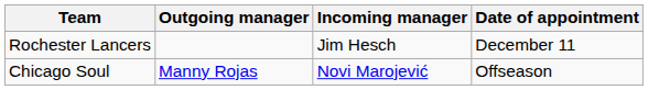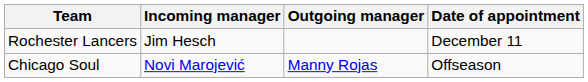columns swapped: Outgoing manager <-> Incoming manager
